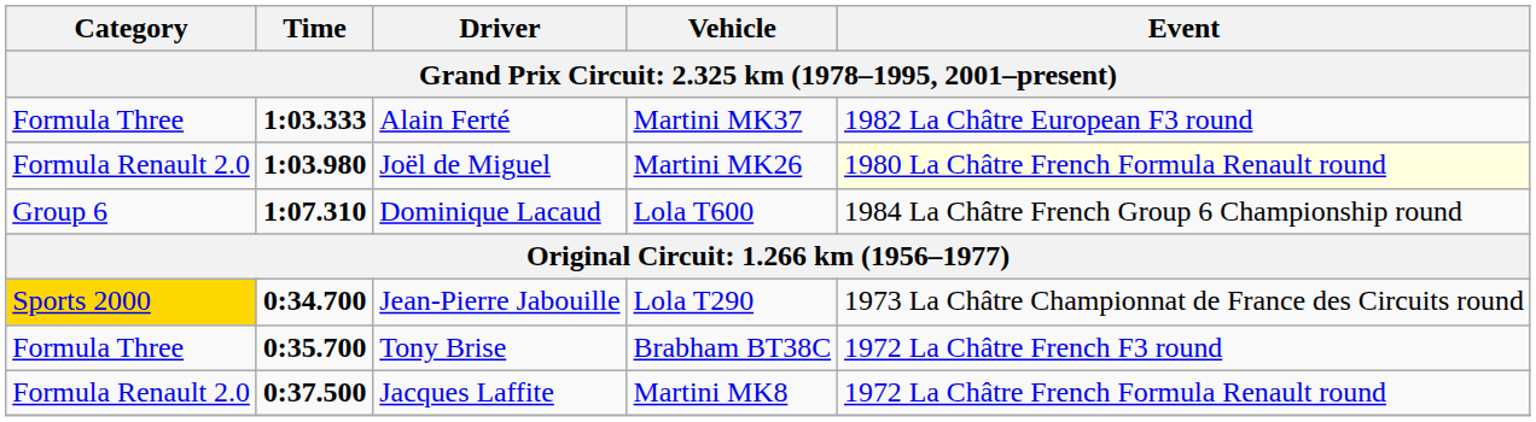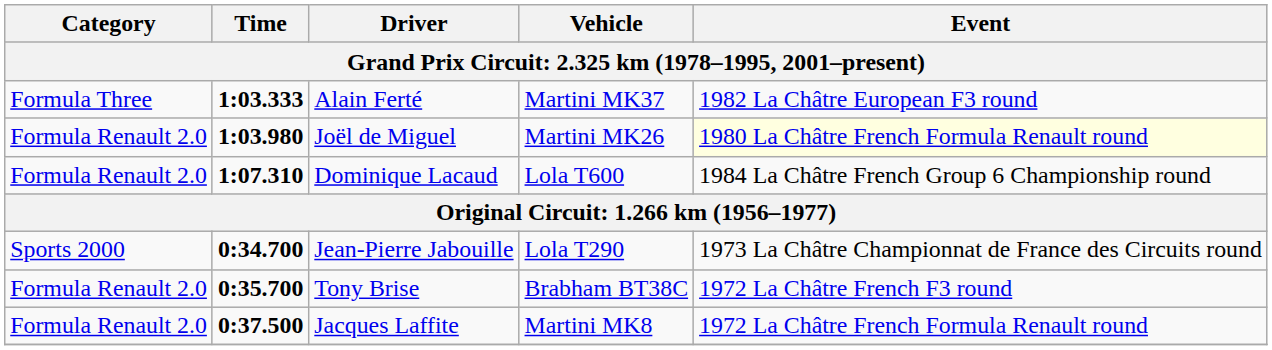Dominique Lacaud | Category: Group 6 -> Formula Renault 2.0
Jean-Pierre Jabouille | Category: gold background -> no background
Tony Brise | Category: Formula Three -> Formula Renault 2.0
